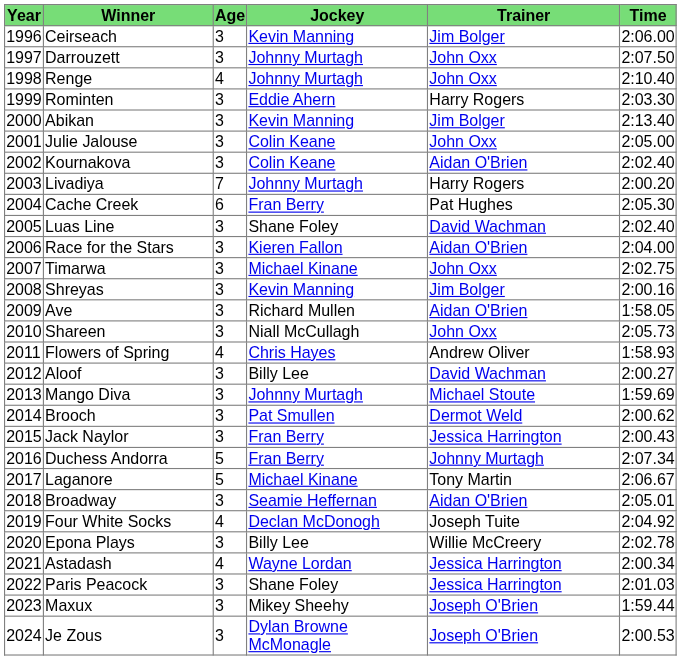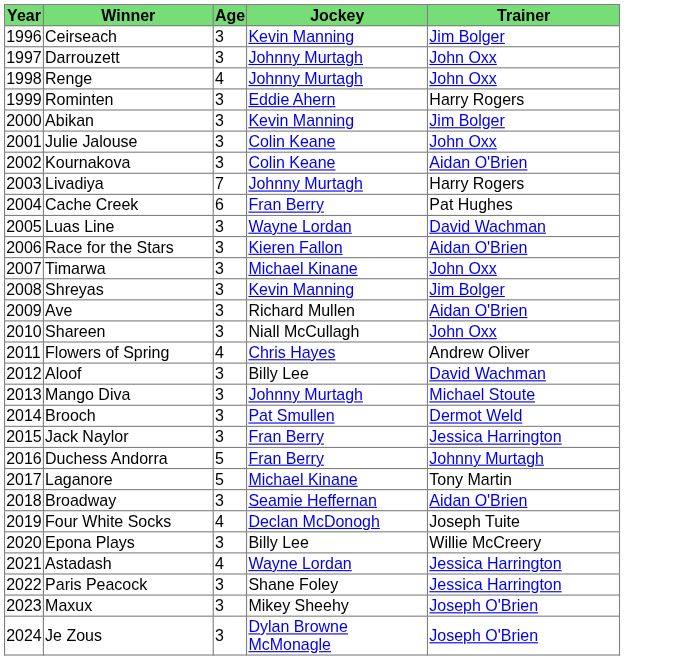- column: Time | 2:06.00 | 2:07.50 | 2:10.40 | 2:03.30 | 2:13.40 | 2:05.00 | 2:02.40 | 2:00.20 | 2:05.30 | 2:02.40 | 2:04.00 | 2:02.75 | 2:00.16 | 1:58.05 | 2:05.73 | 1:58.93 | 2:00.27 | 1:59.69 | 2:00.62 | 2:00.43 | 2:07.34 | 2:06.67 | 2:05.01 | 2:04.92 | 2:02.78 | 2:00.34 | 2:01.03 | 1:59.44 | 2:00.53
Luas Line | Jockey: Shane Foley -> Wayne Lordan
